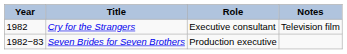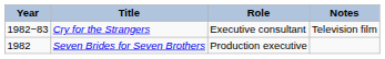Cry for the Strangers | Year: 1982 -> 1982−83
Seven Brides for Seven Brothers | Year: 1982−83 -> 1982
